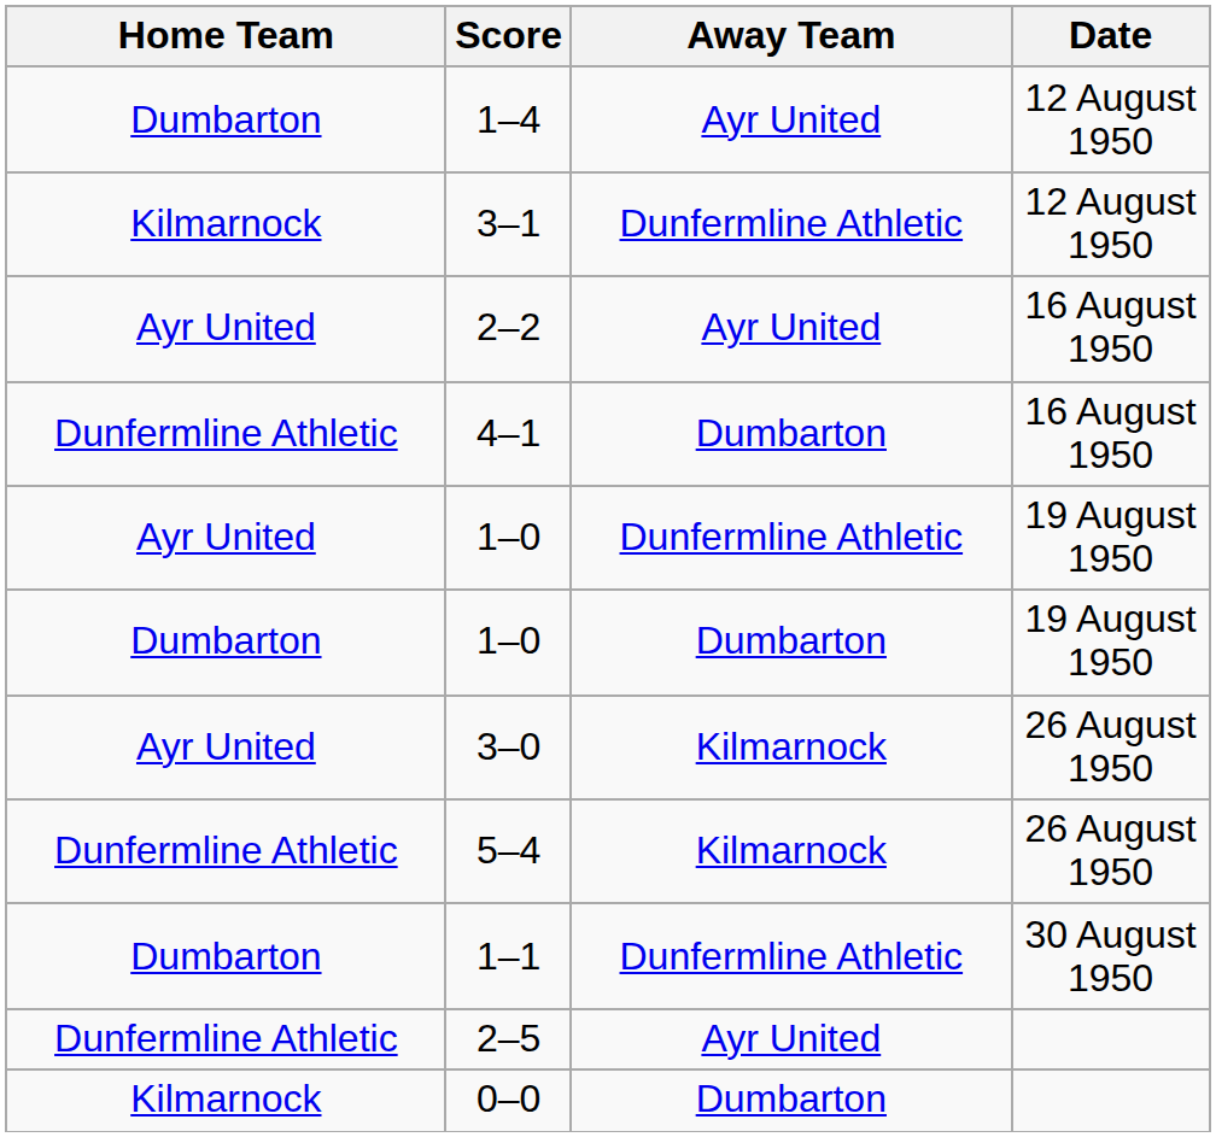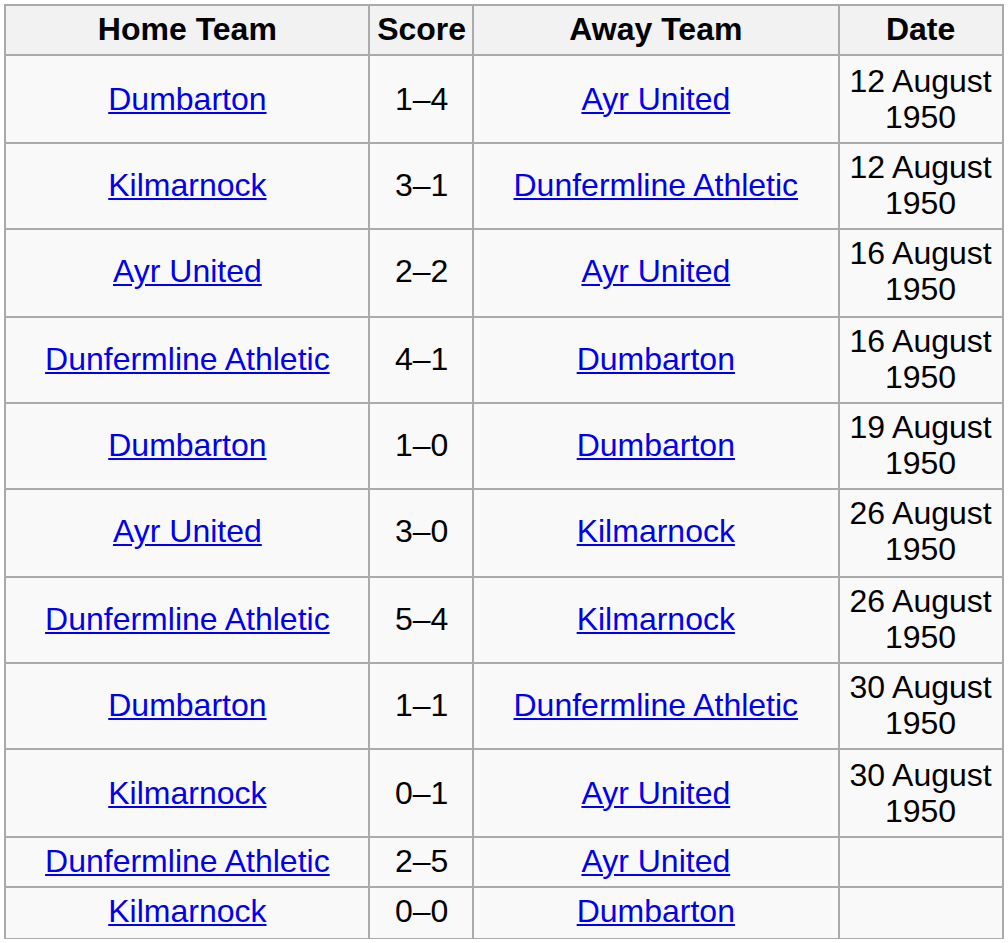- row: Ayr United | 1–0 | Dunfermline Athletic | 19 August 1950
+ row: Kilmarnock | 0–1 | Ayr United | 30 August 1950
